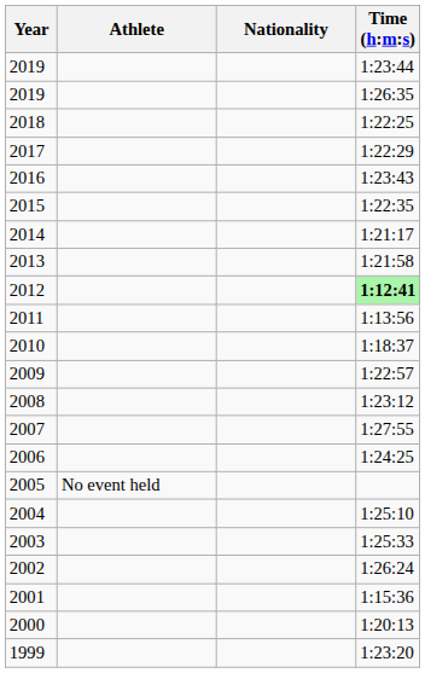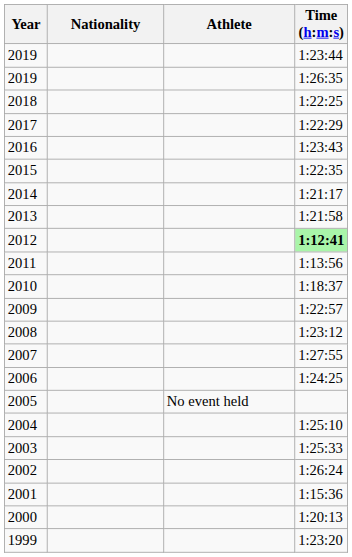columns swapped: Athlete <-> Nationality
